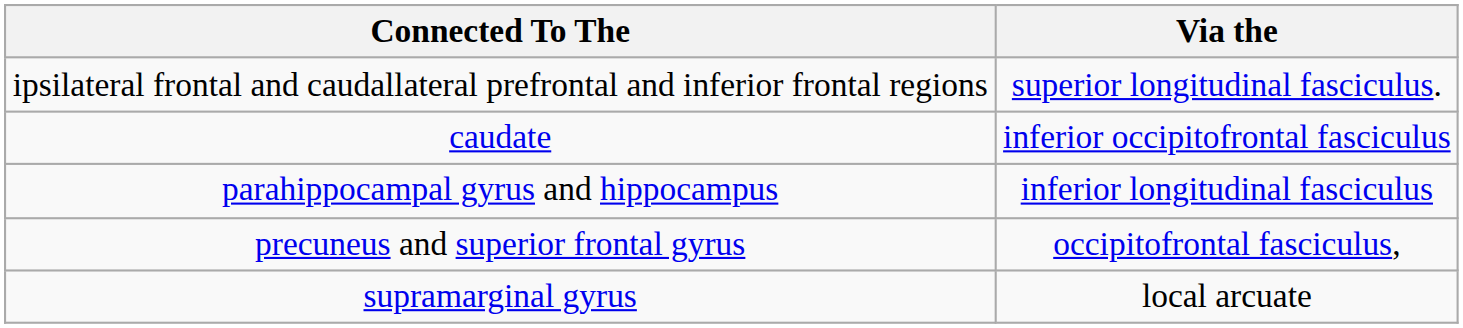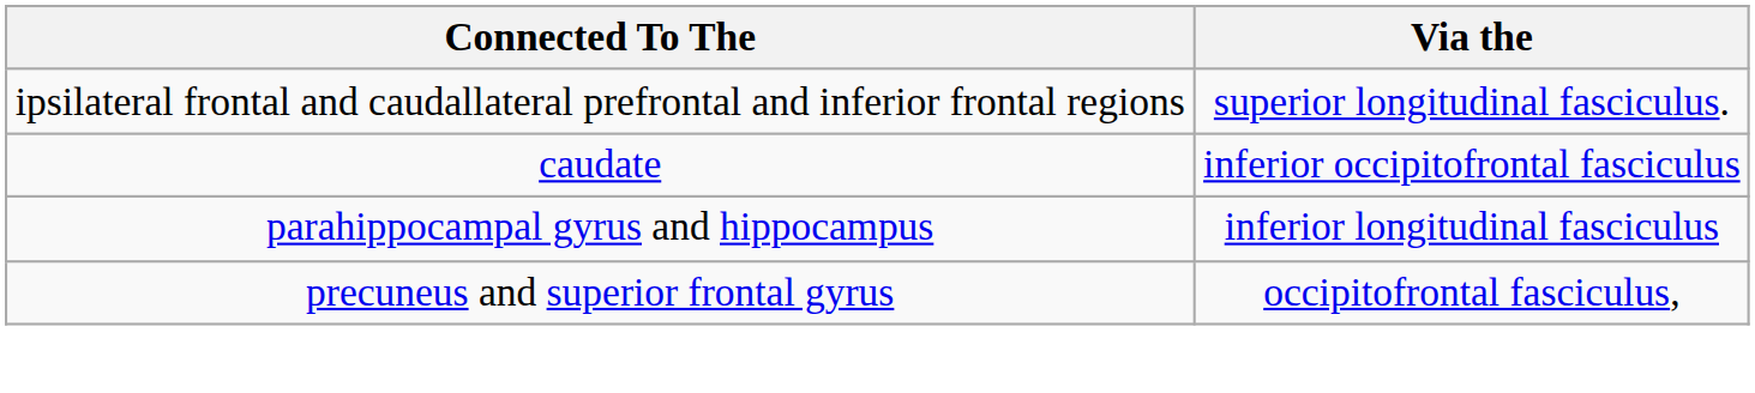- row: supramarginal gyrus | local arcuate
